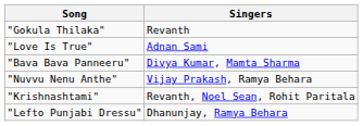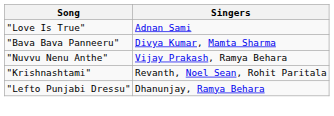- row: "Gokula Thilaka" | Revanth
